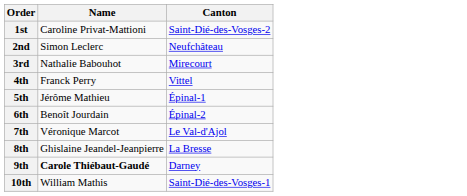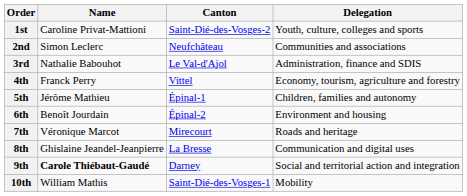+ column: Delegation | Youth, culture, colleges and sports | Communities and associations | Administration, finance and SDIS | Economy, tourism, agriculture and forestry | Children, families and autonomy | Environment and housing | Roads and heritage | Communication and digital uses | Social and territorial action and integration | Mobility
3rd | Canton: Mirecourt -> Le Val-d'Ajol
7th | Canton: Le Val-d'Ajol -> Mirecourt
